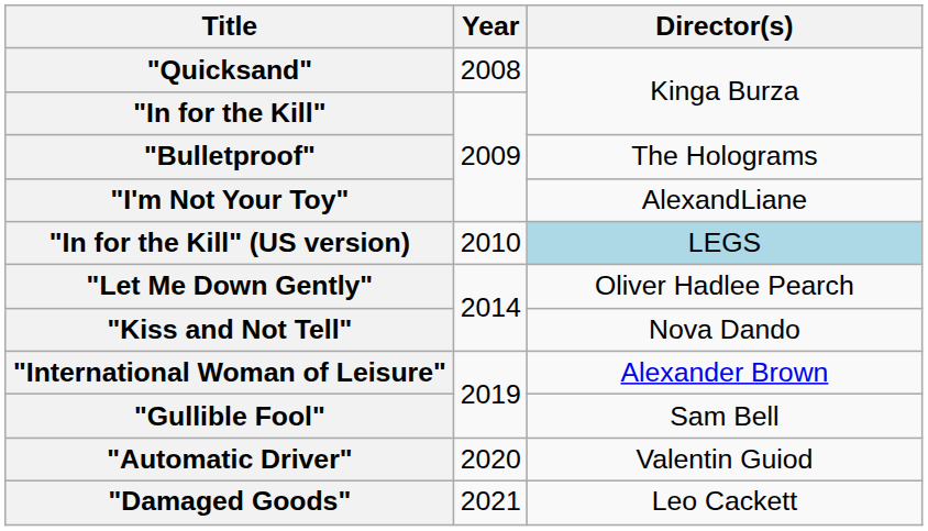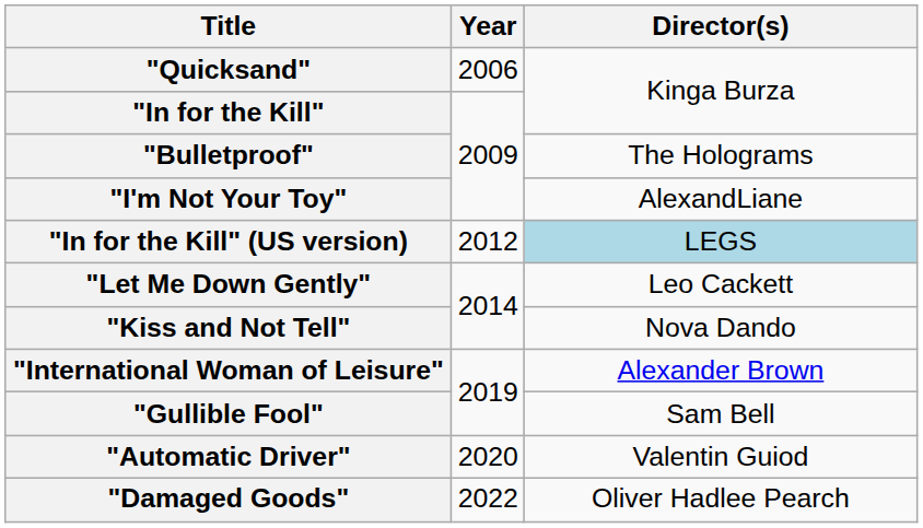"Quicksand" | Year: 2008 -> 2006
"In for the Kill" (US version) | Year: 2010 -> 2012
"Let Me Down Gently" | Director(s): Oliver Hadlee Pearch -> Leo Cackett
"Damaged Goods" | Year: 2021 -> 2022
"Damaged Goods" | Director(s): Leo Cackett -> Oliver Hadlee Pearch
